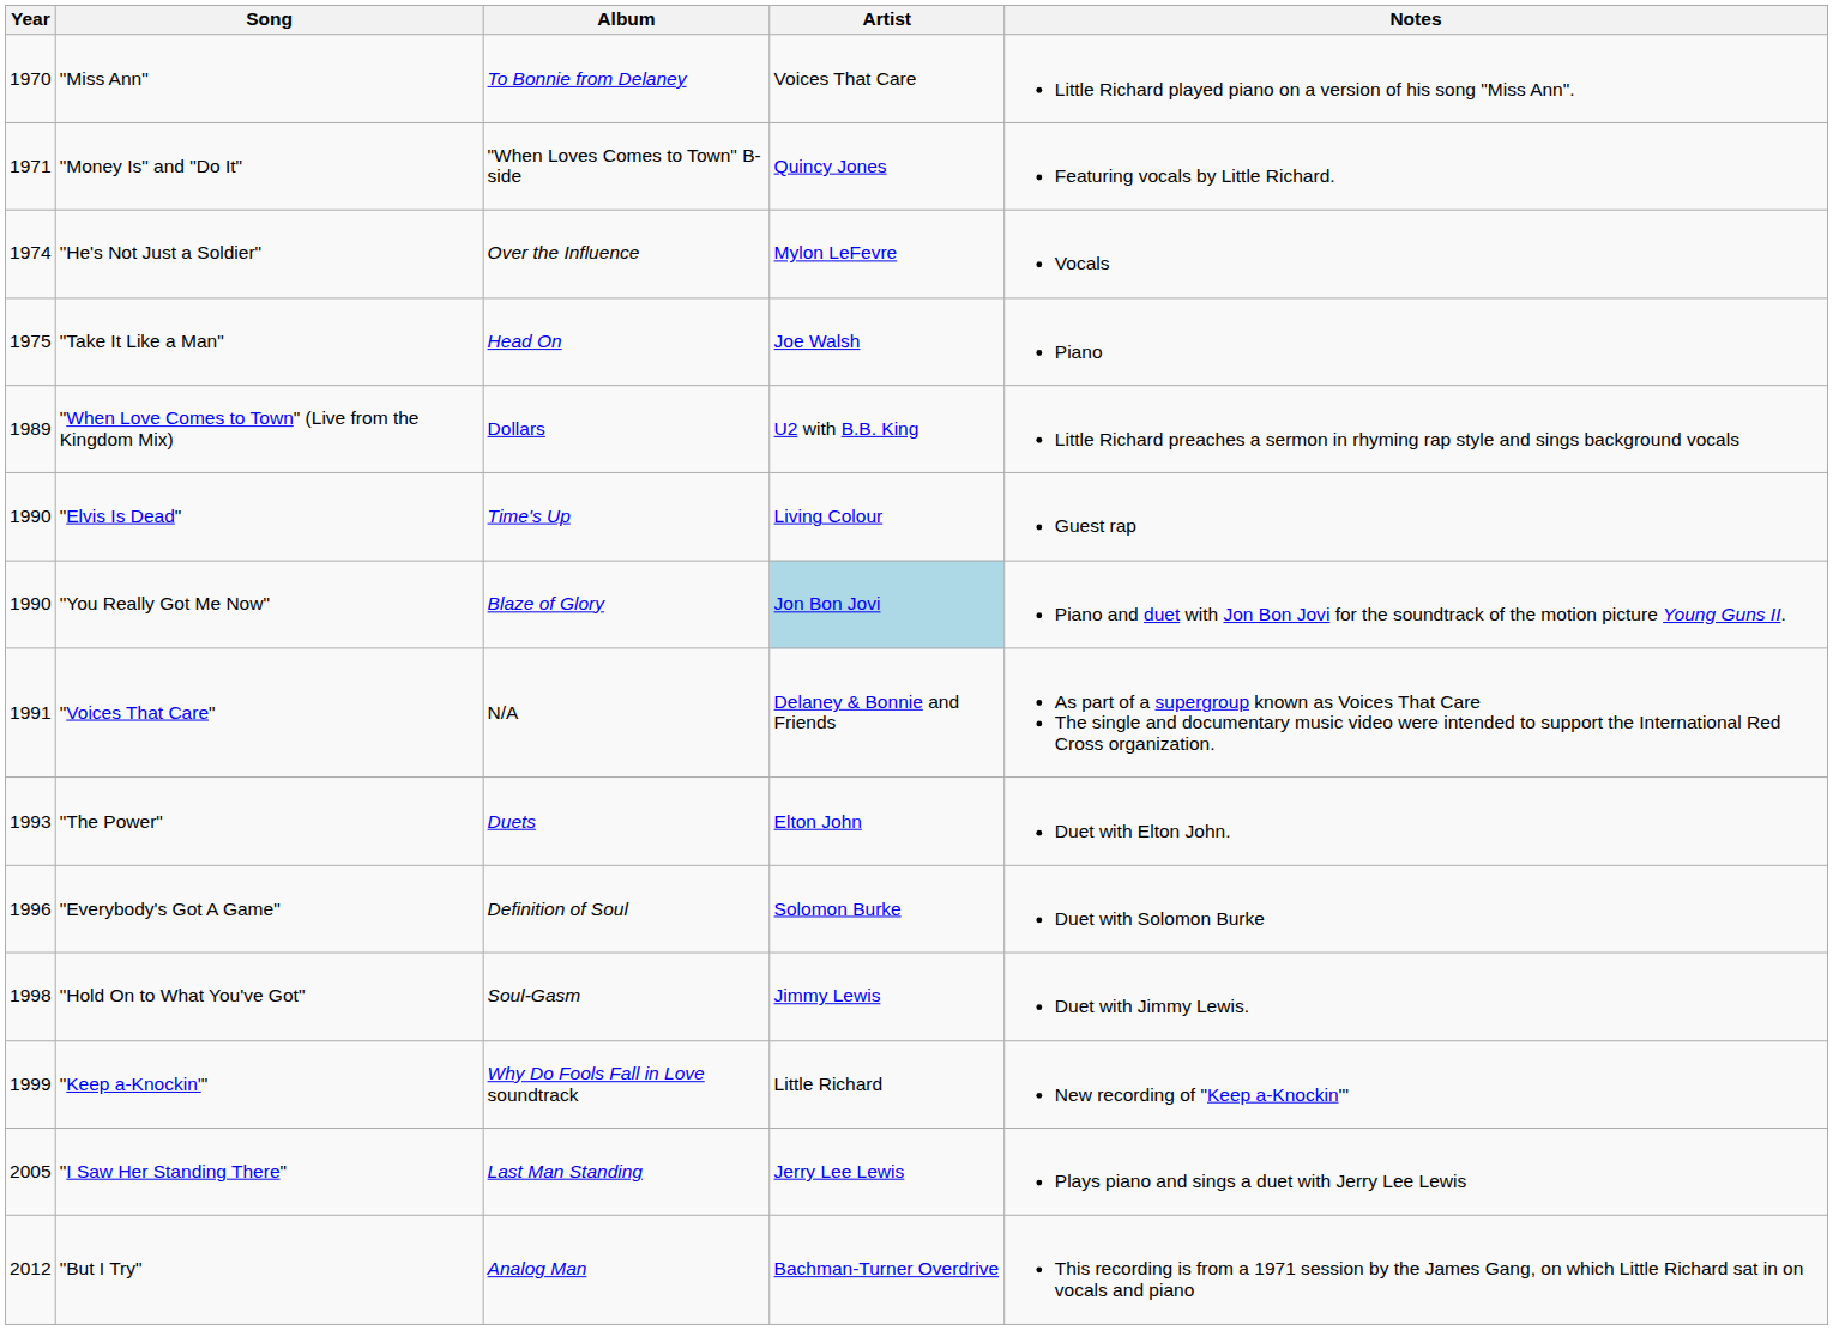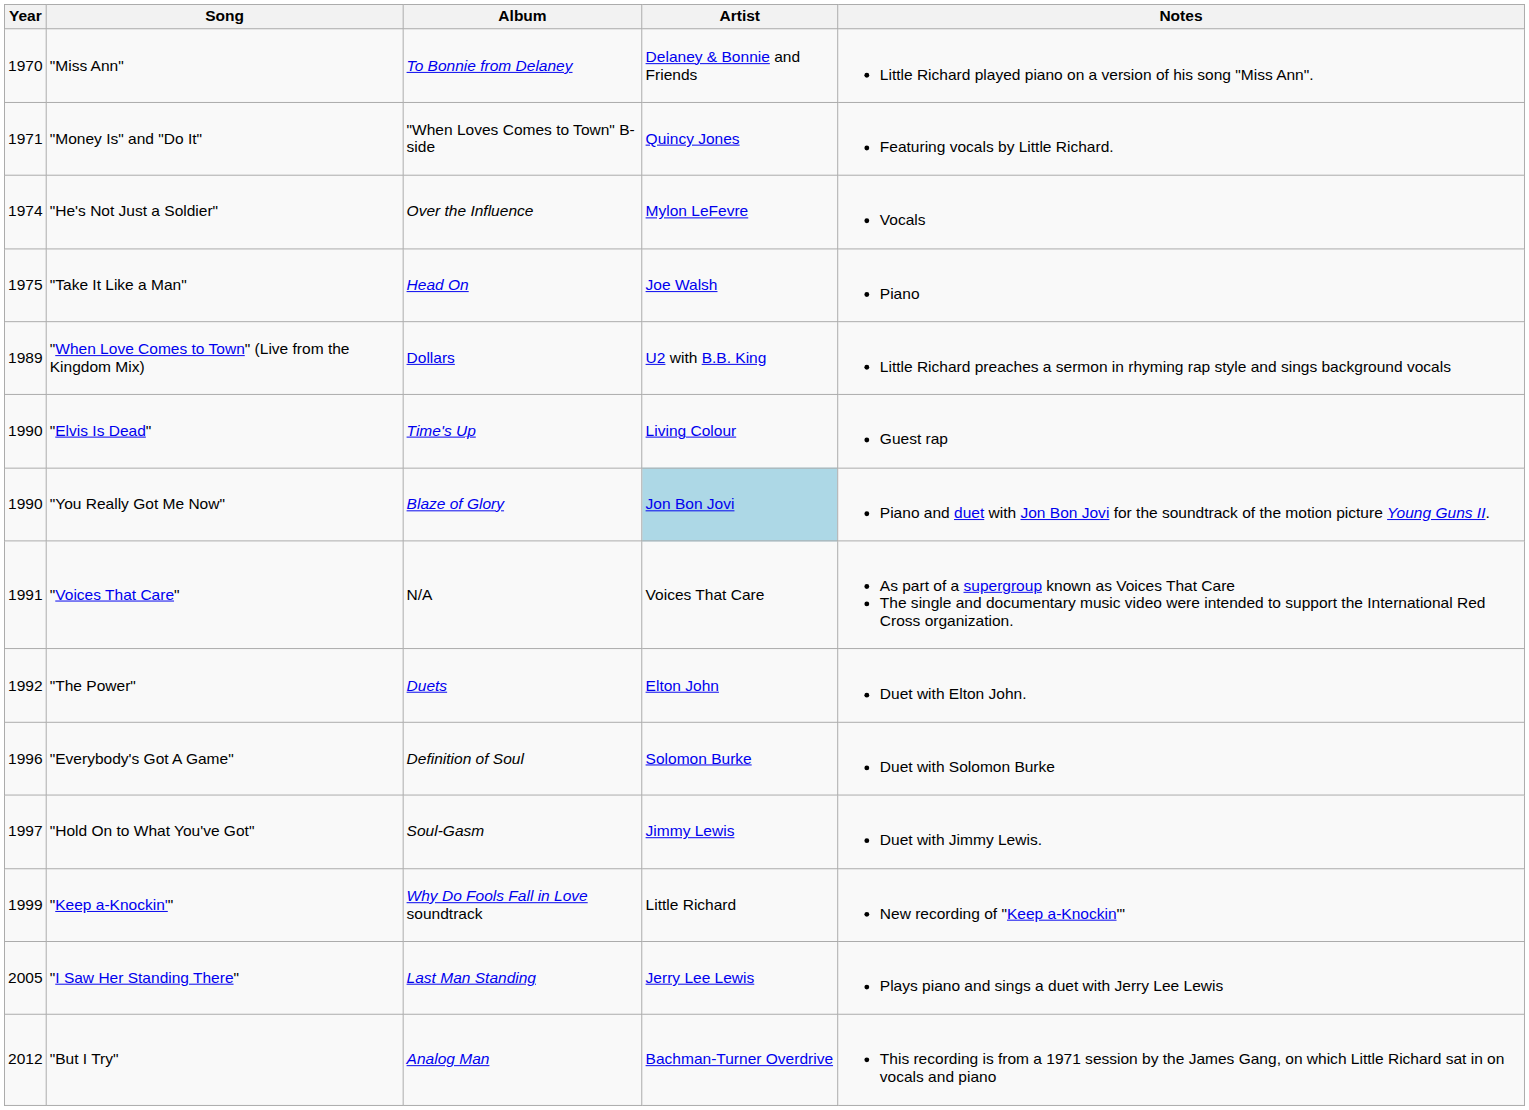"Miss Ann" | Artist: Voices That Care -> Delaney & Bonnie and Friends
"Voices That Care" | Artist: Delaney & Bonnie and Friends -> Voices That Care
"The Power" | Year: 1993 -> 1992
"Hold On to What You've Got" | Year: 1998 -> 1997
